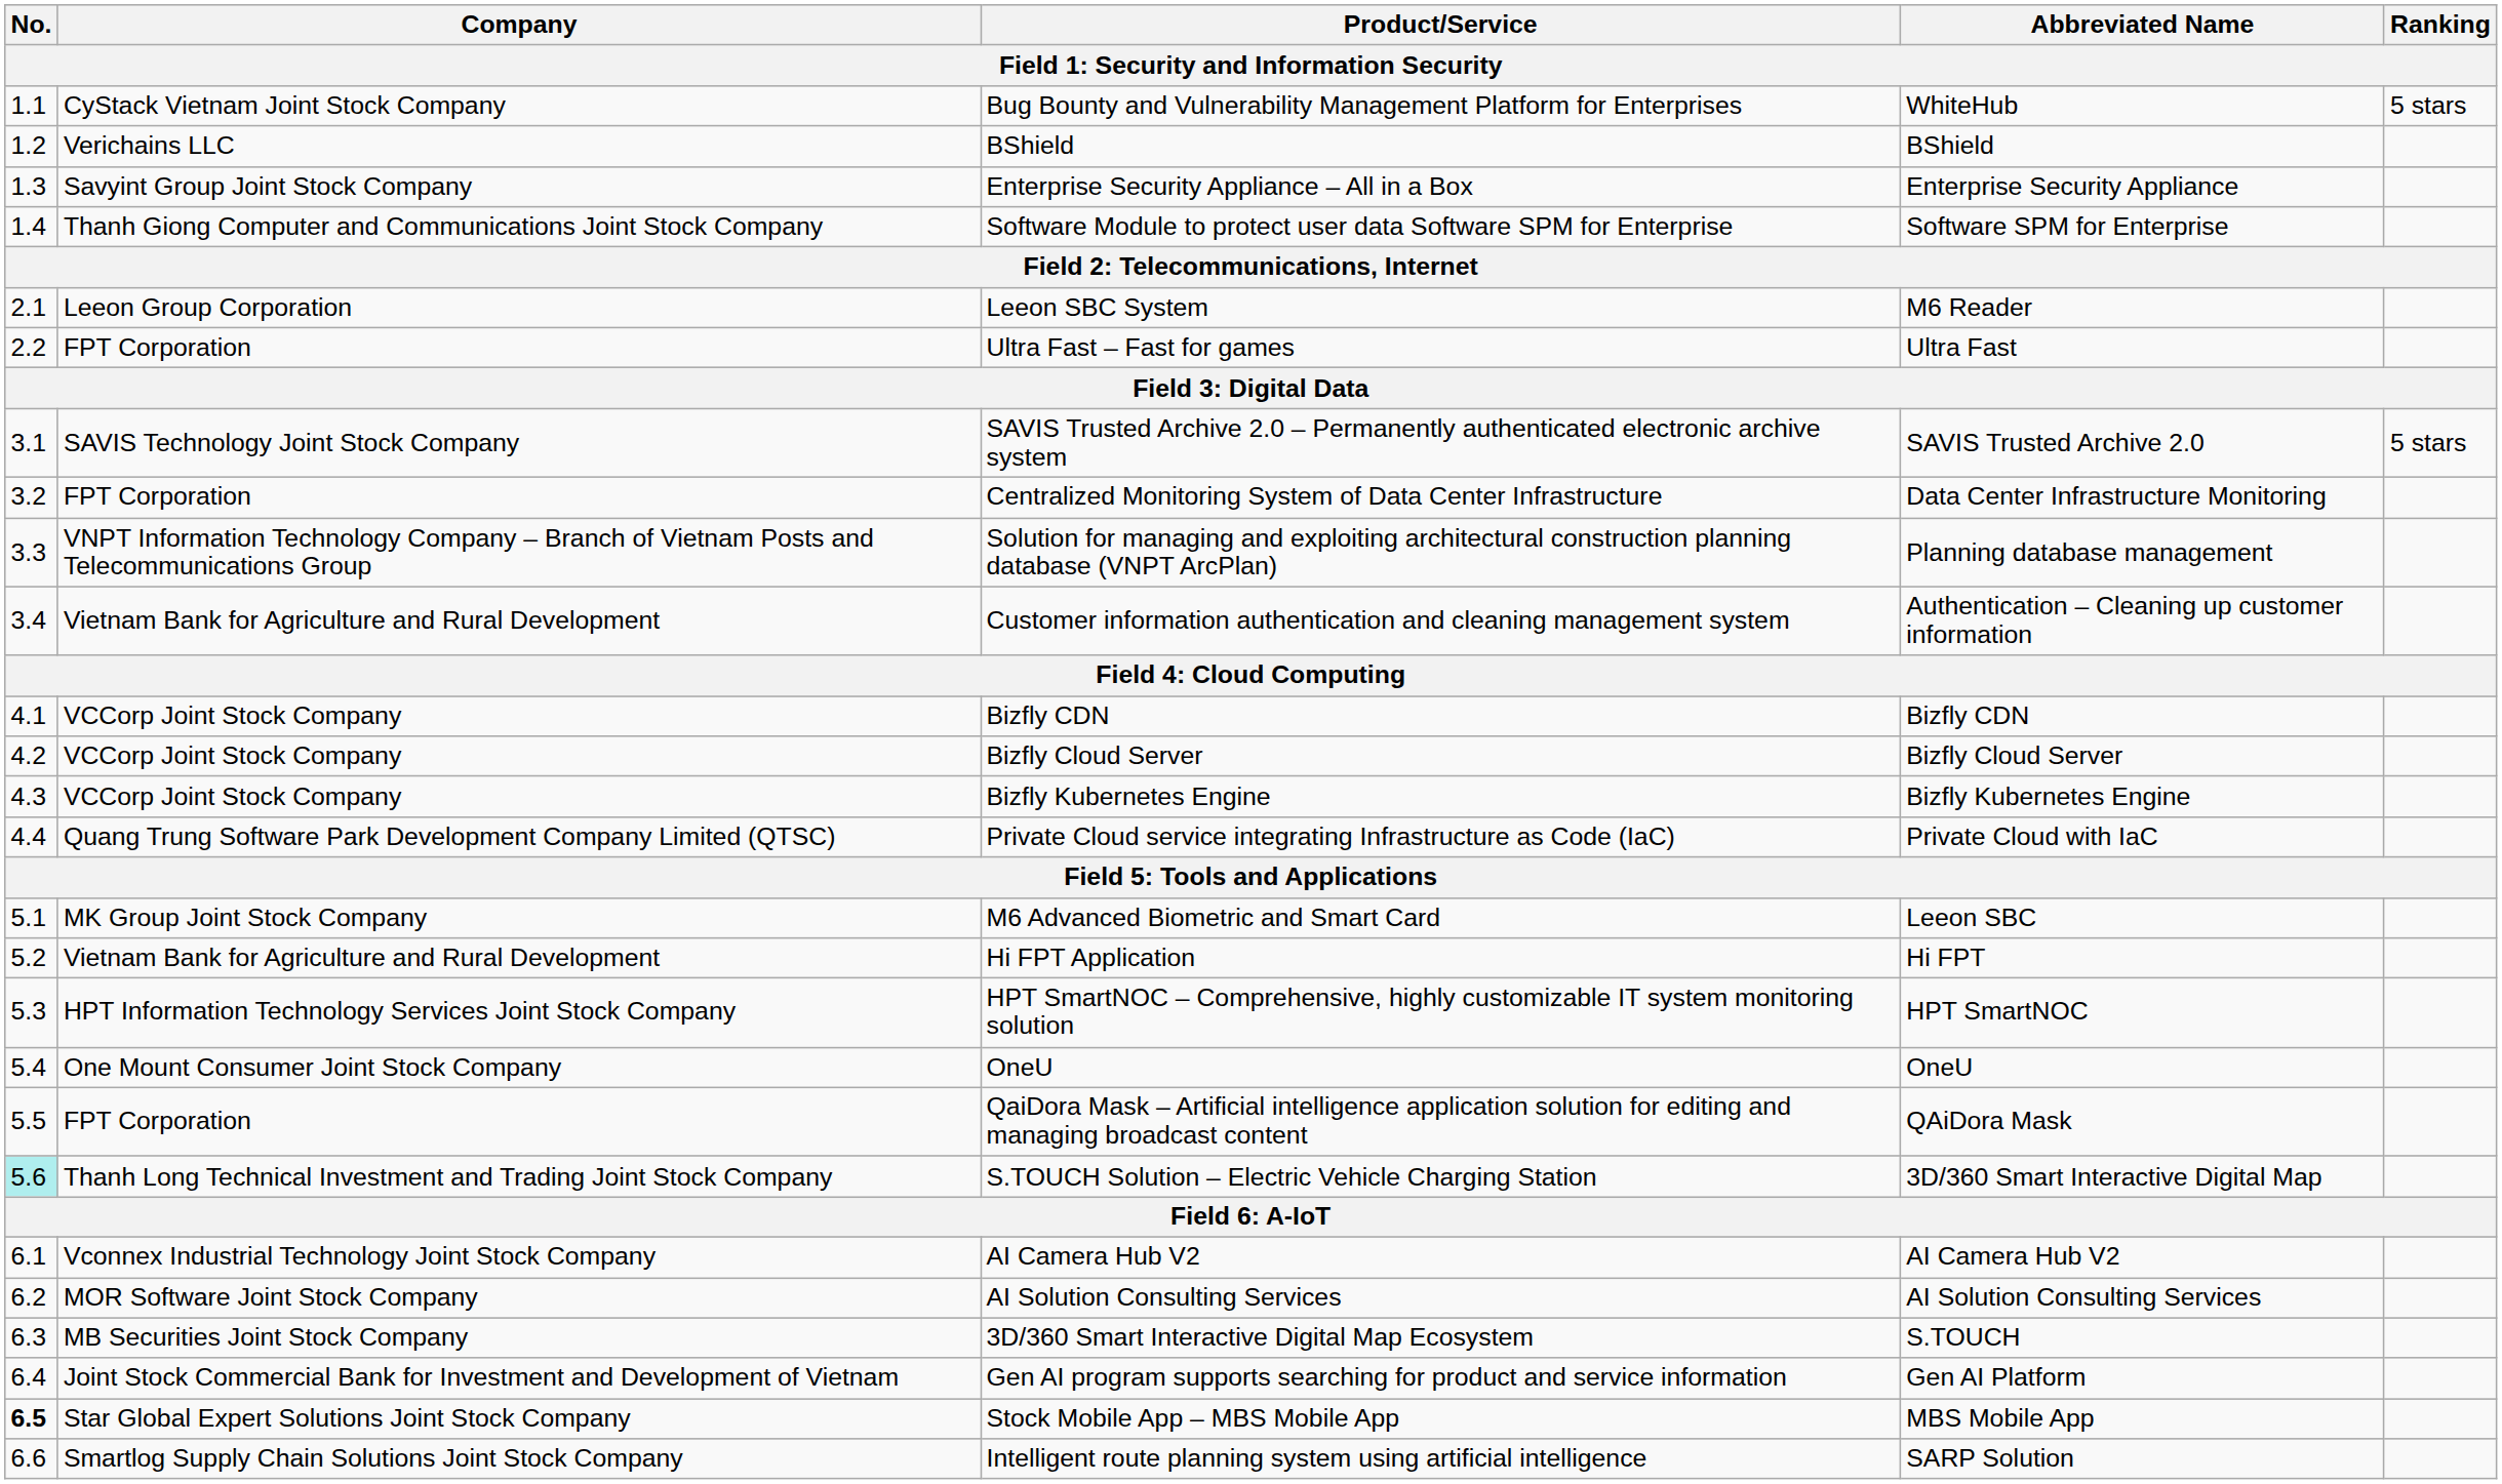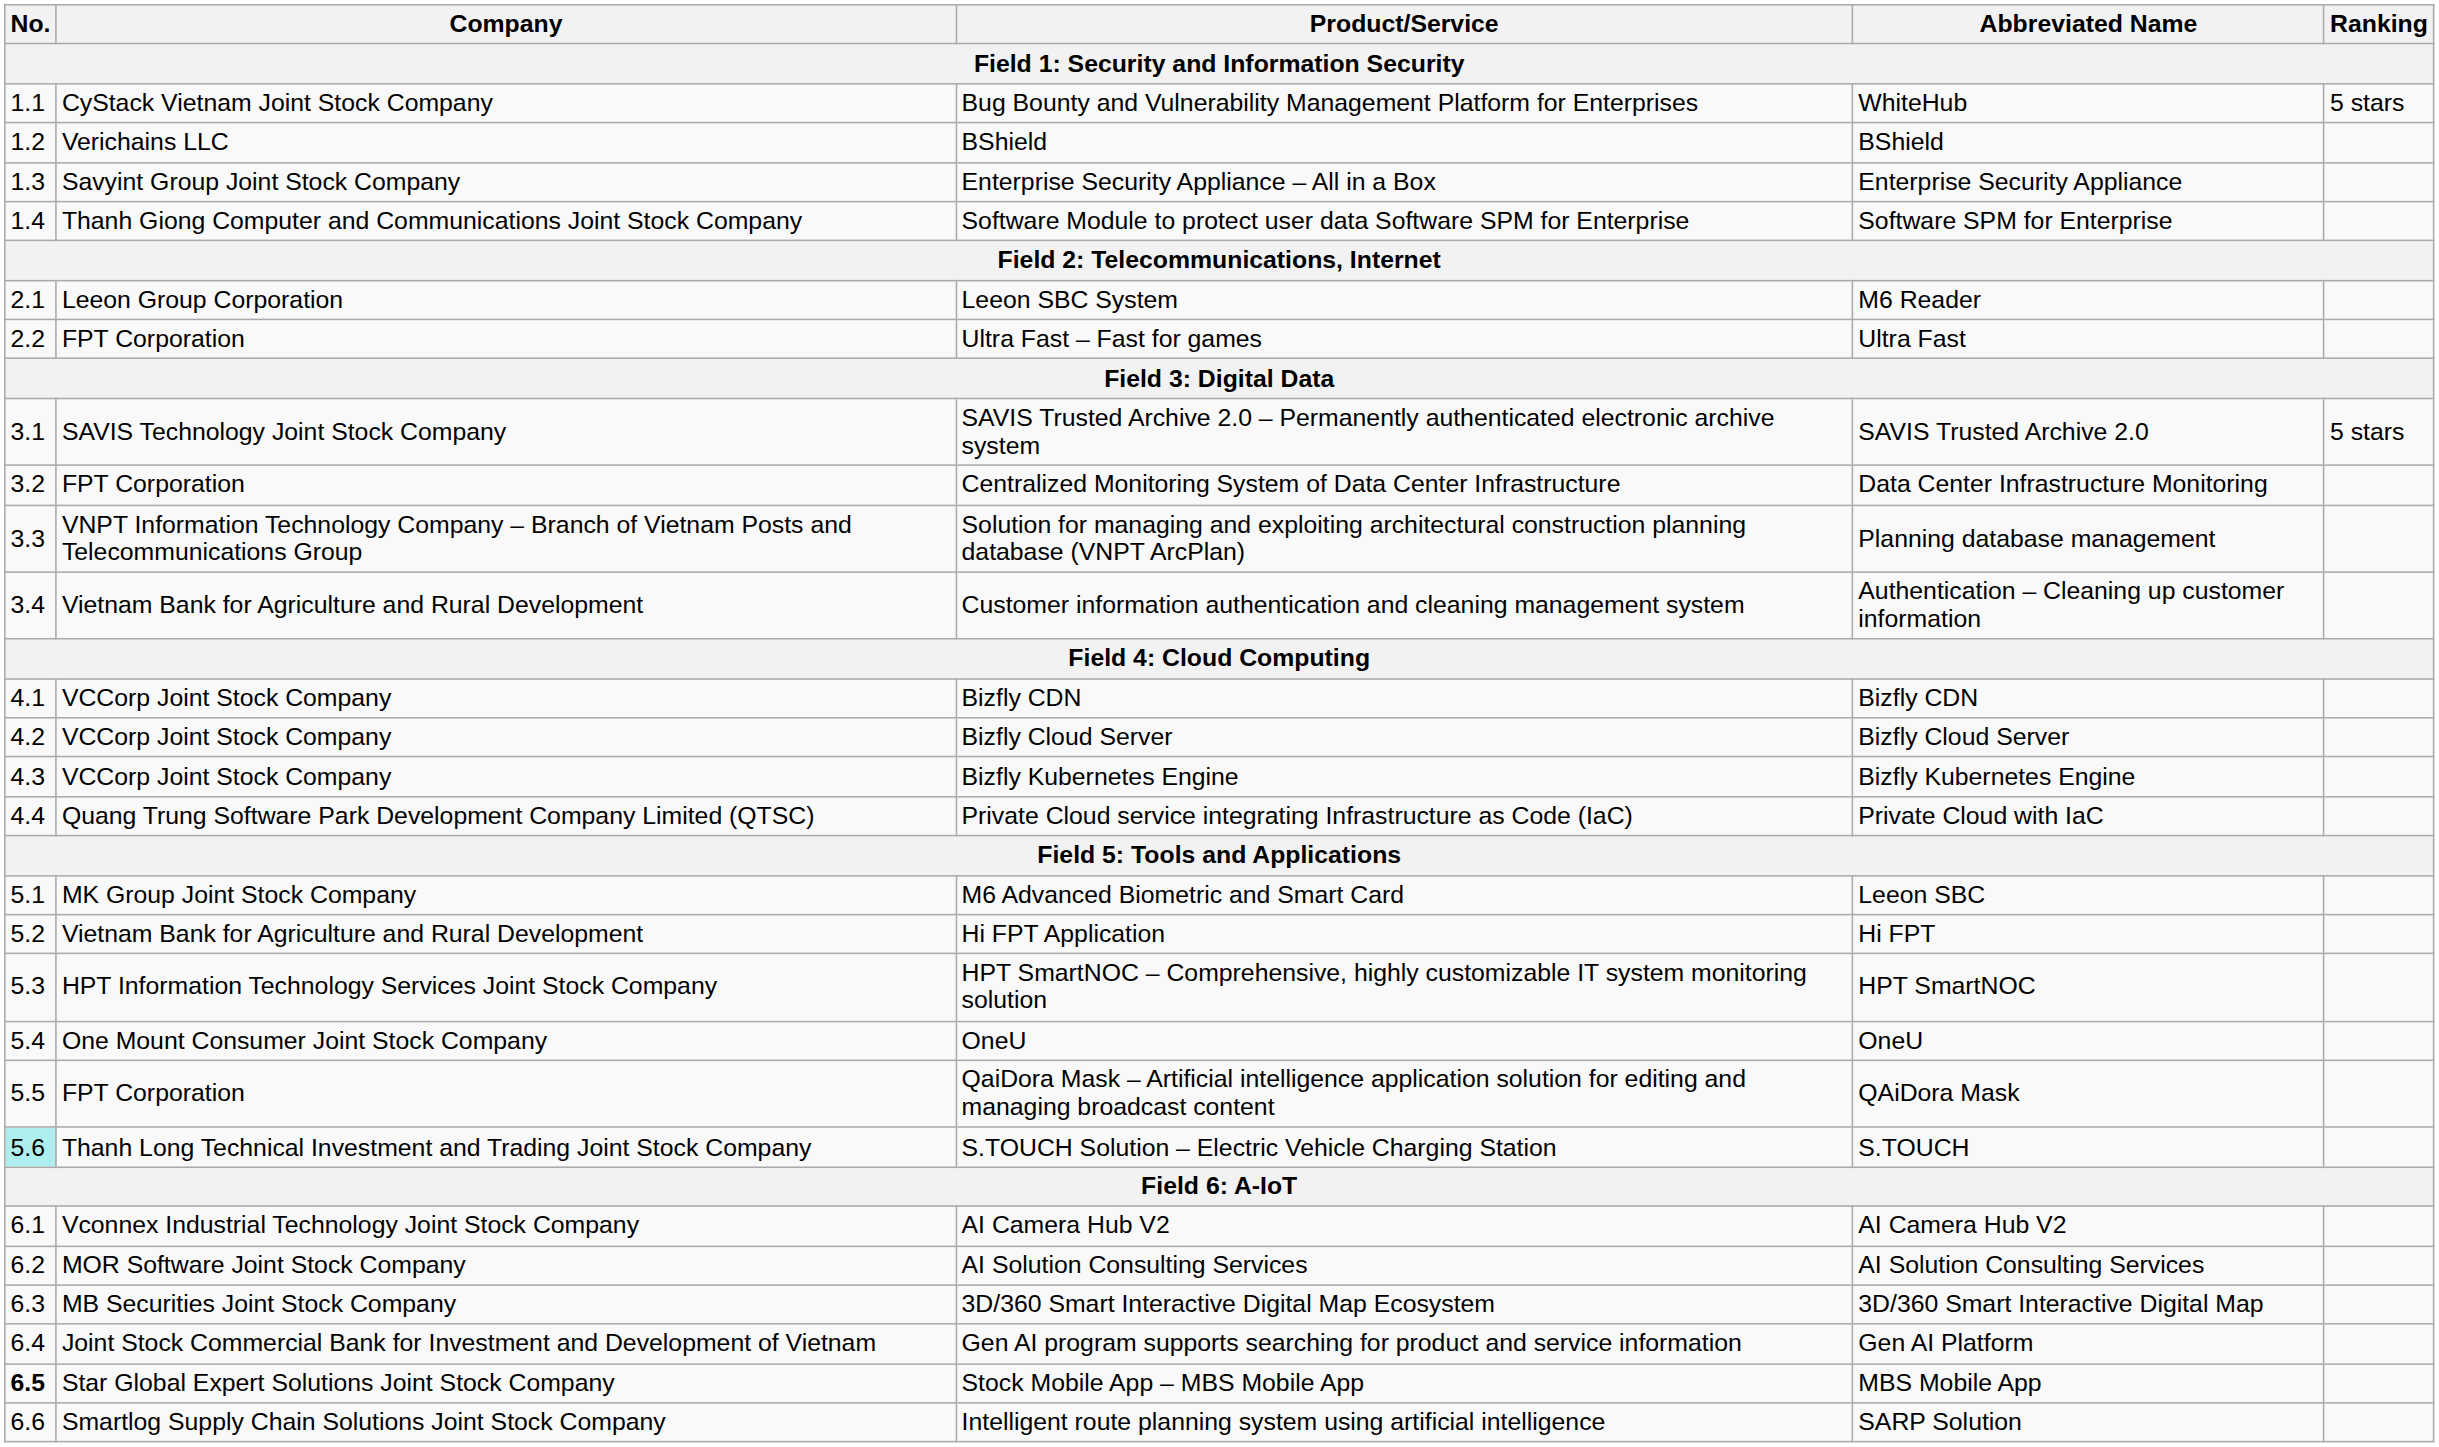S.TOUCH Solution – Electric Vehicle Charging Station | Abbreviated Name: 3D/360 Smart Interactive Digital Map -> S.TOUCH
3D/360 Smart Interactive Digital Map Ecosystem | Abbreviated Name: S.TOUCH -> 3D/360 Smart Interactive Digital Map
